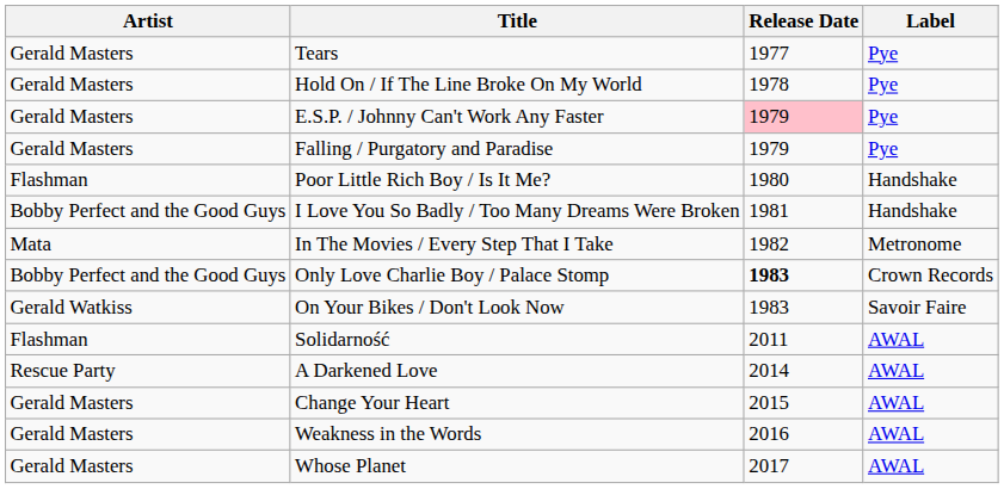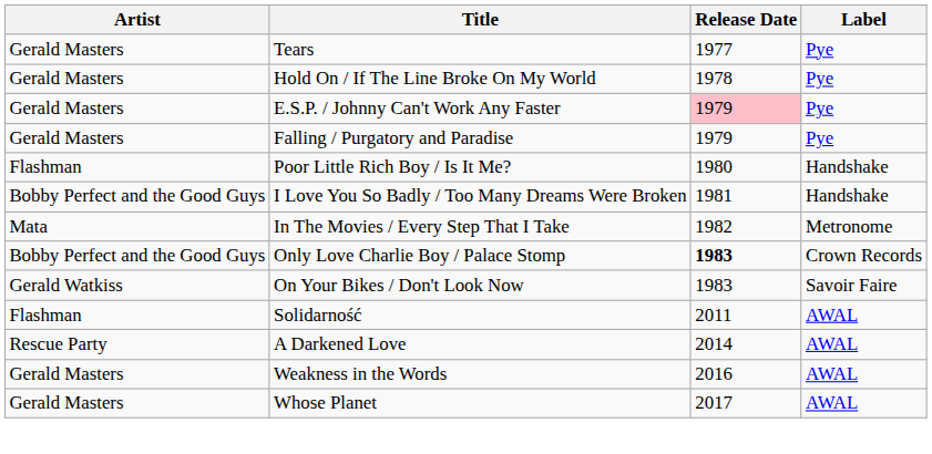- row: Gerald Masters | Change Your Heart | 2015 | AWAL
